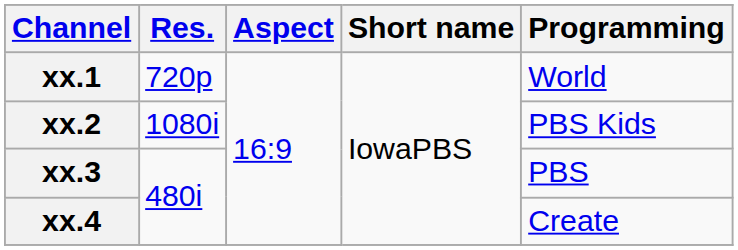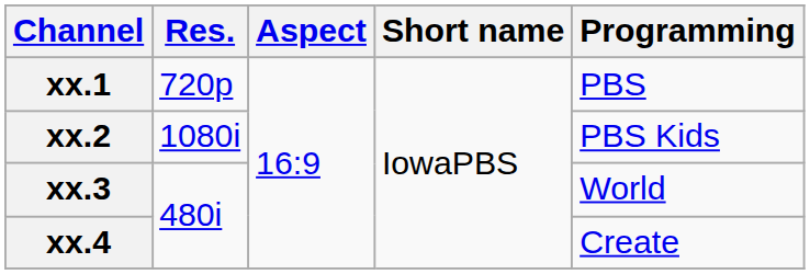xx.1 | Programming: World -> PBS
xx.3 | Programming: PBS -> World
